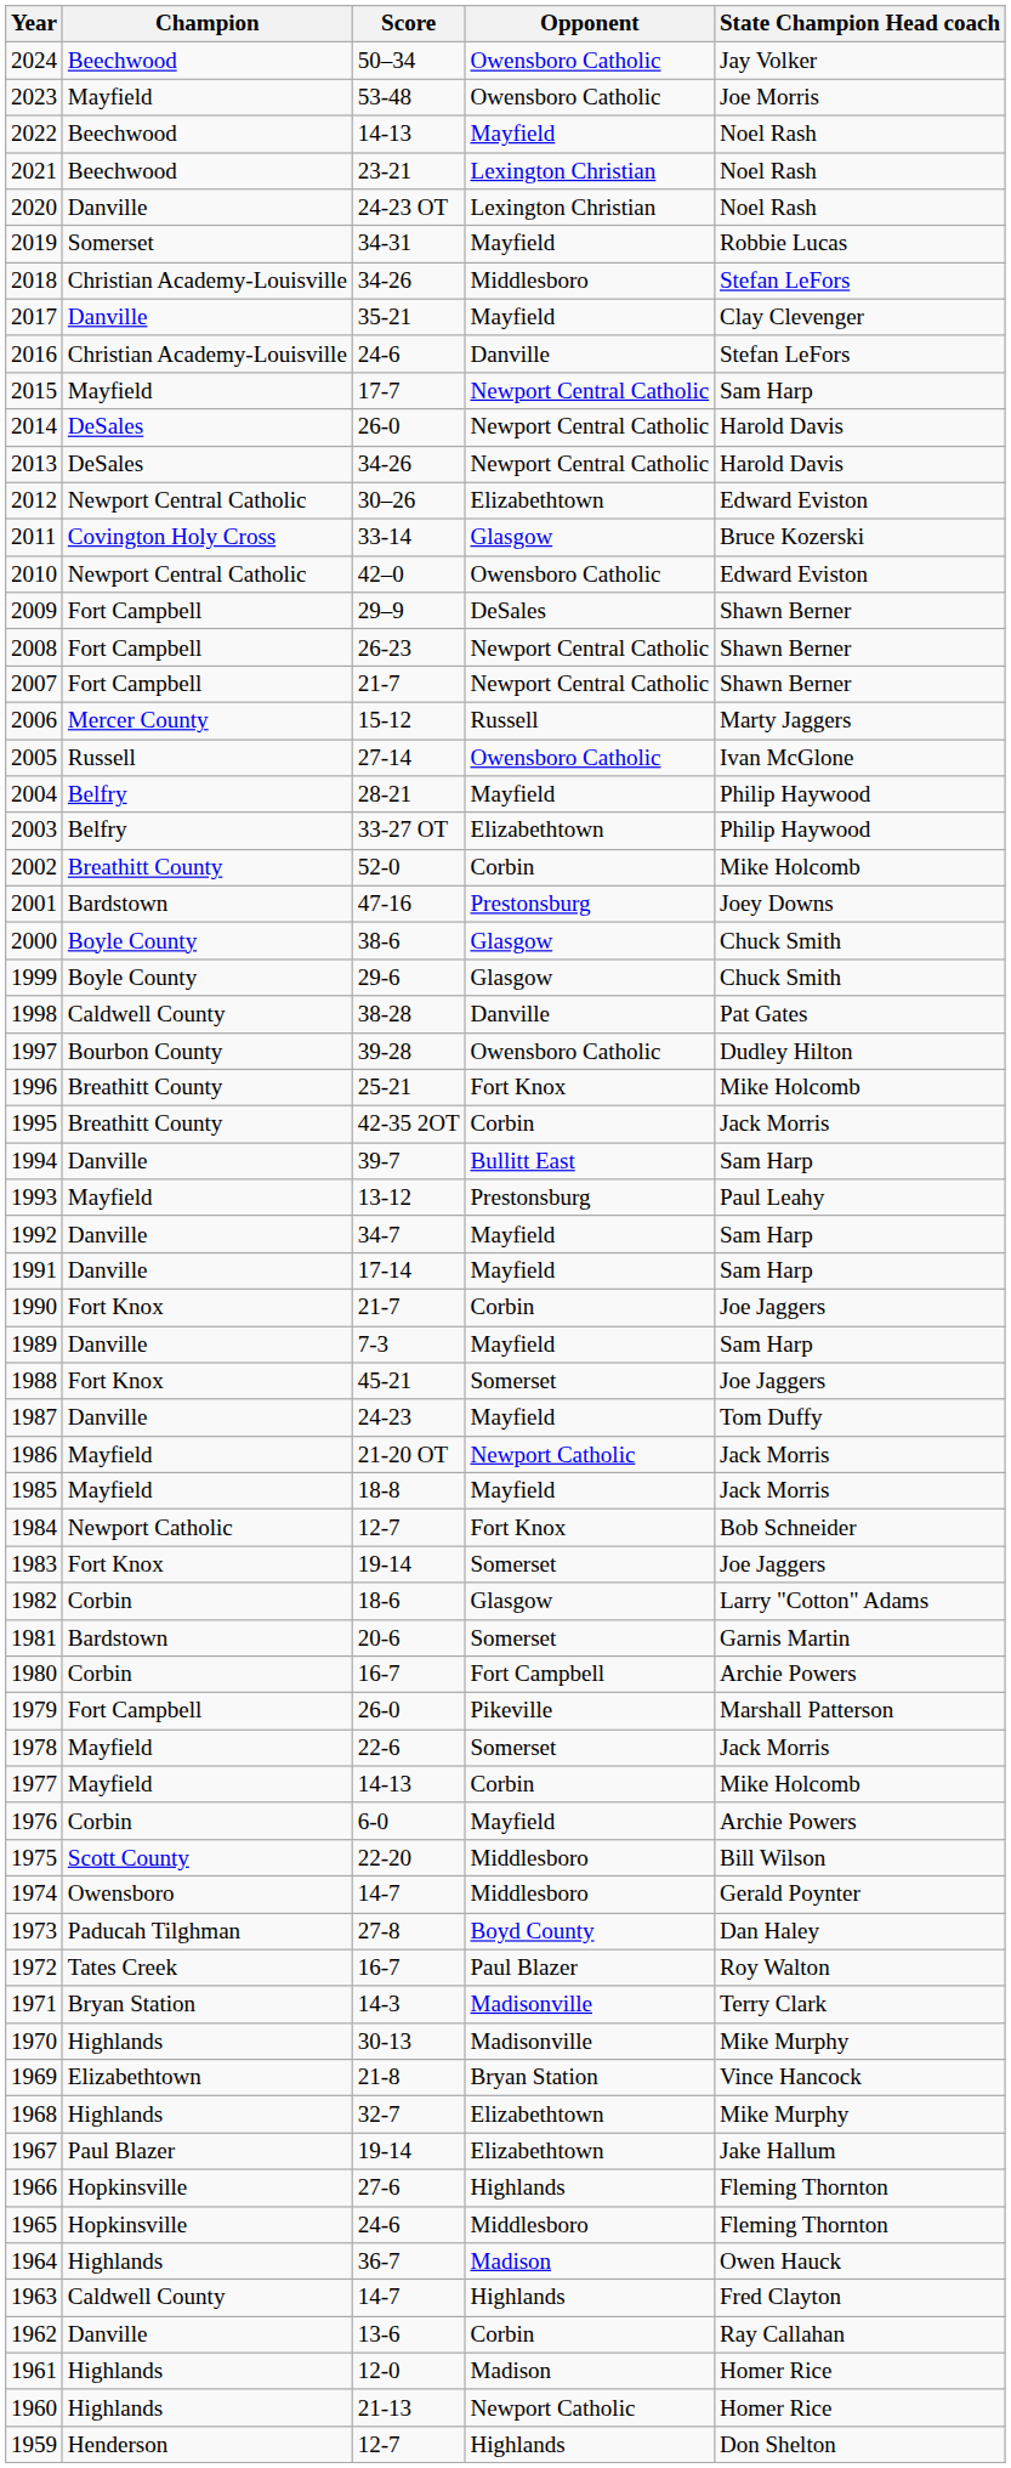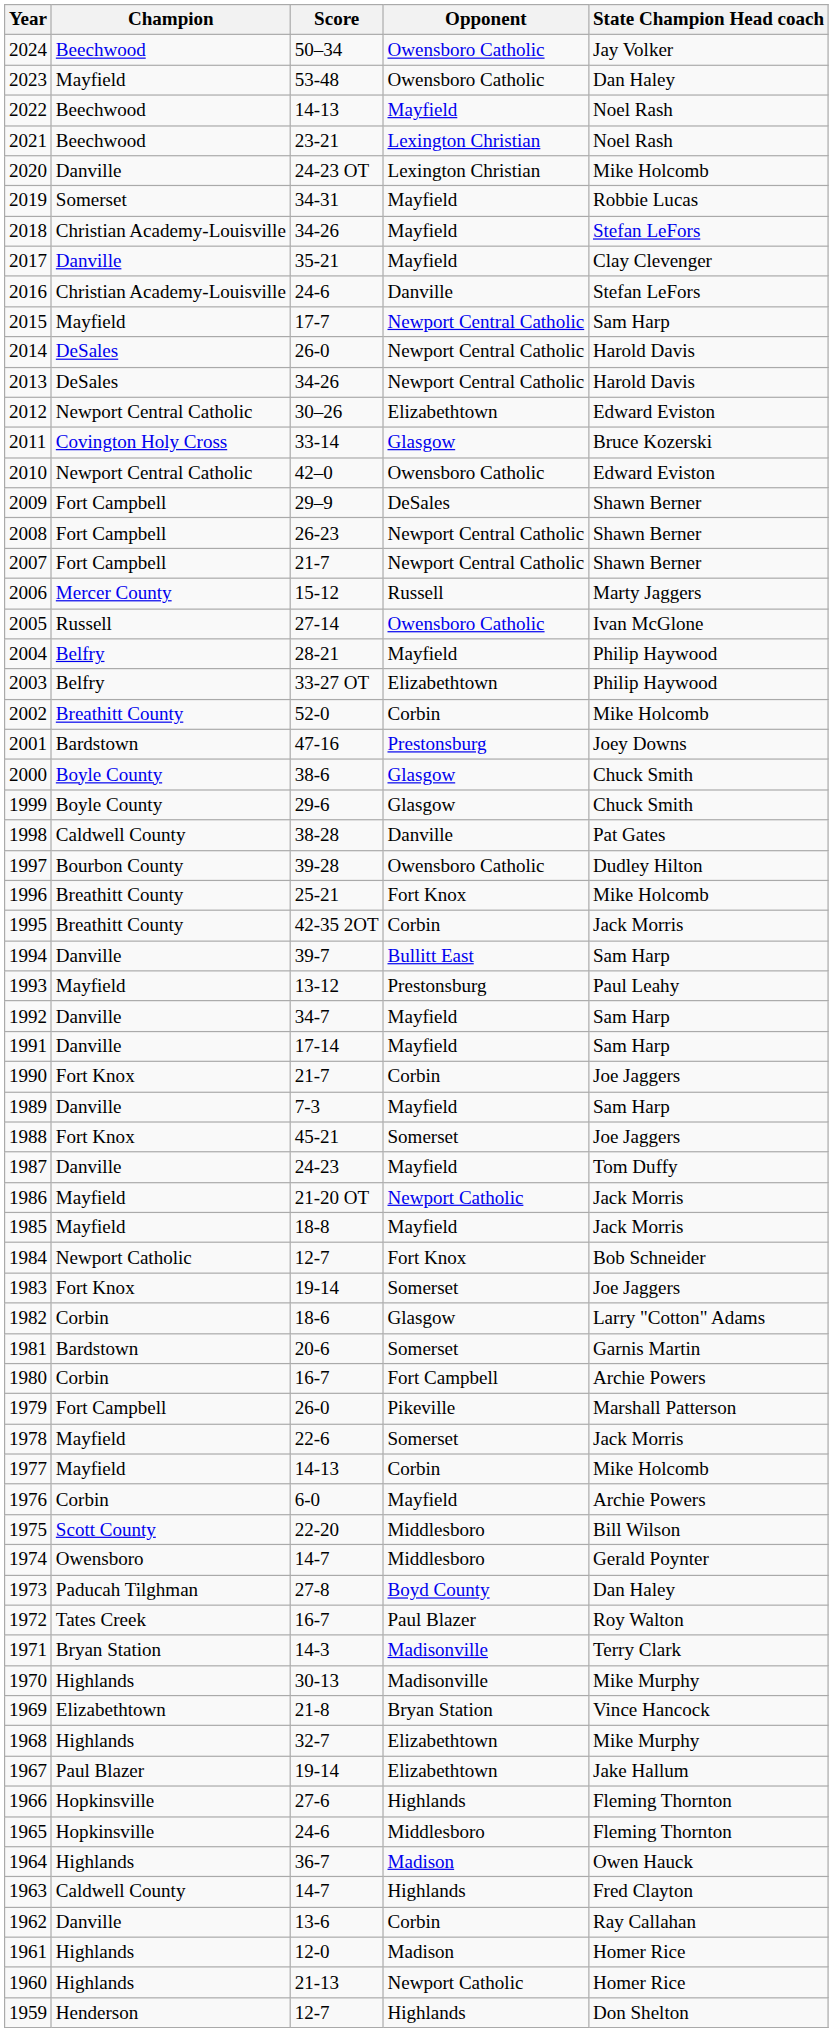2023 | State Champion Head coach: Joe Morris -> Dan Haley
2020 | State Champion Head coach: Noel Rash -> Mike Holcomb
2018 | Opponent: Middlesboro -> Mayfield
